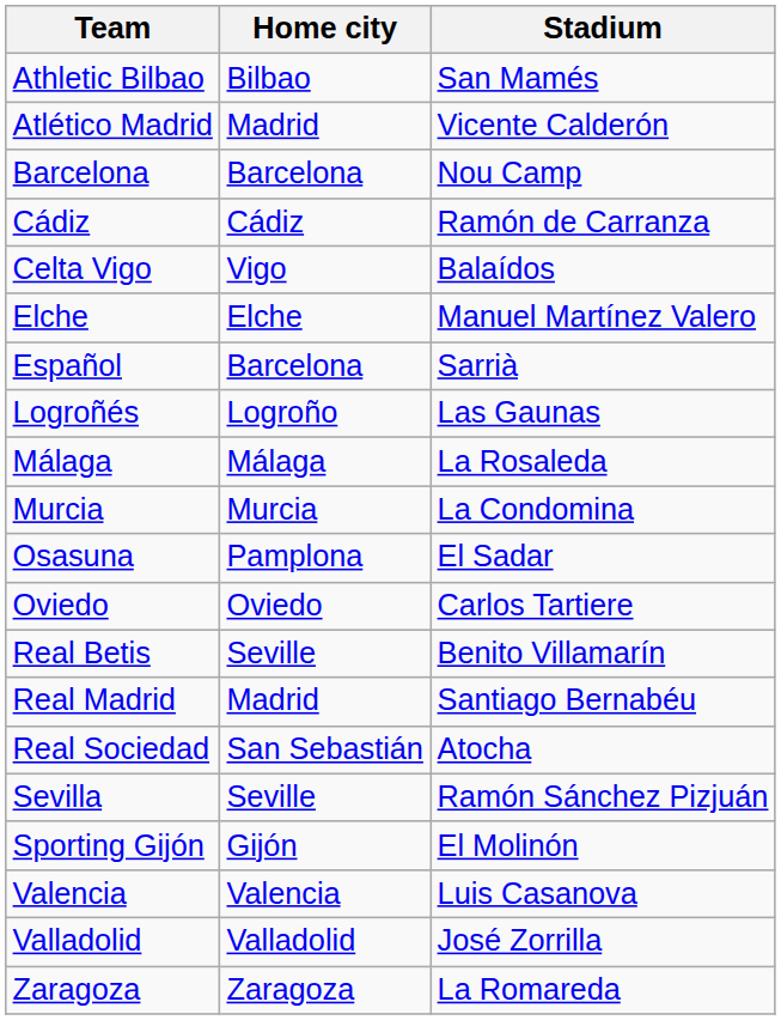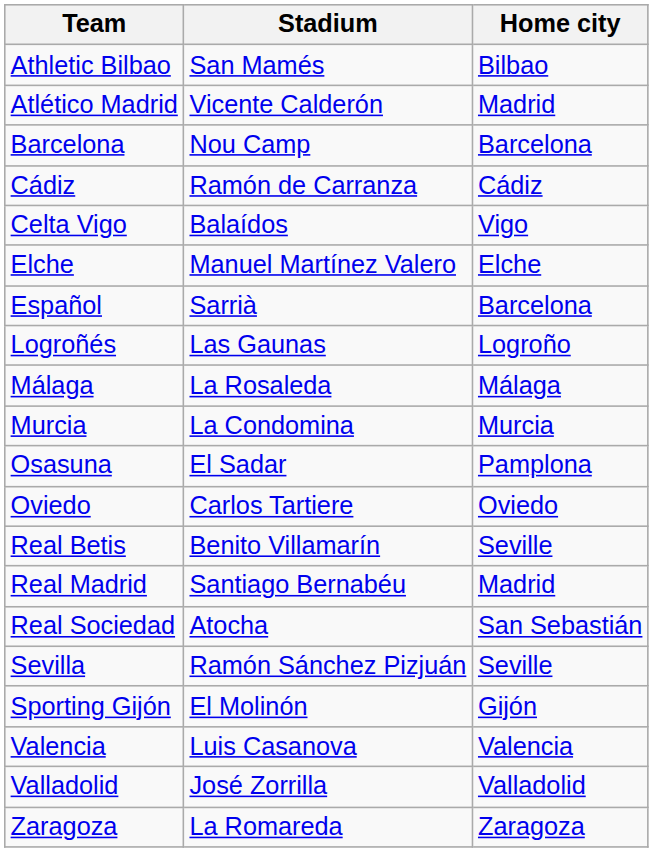columns swapped: Home city <-> Stadium
